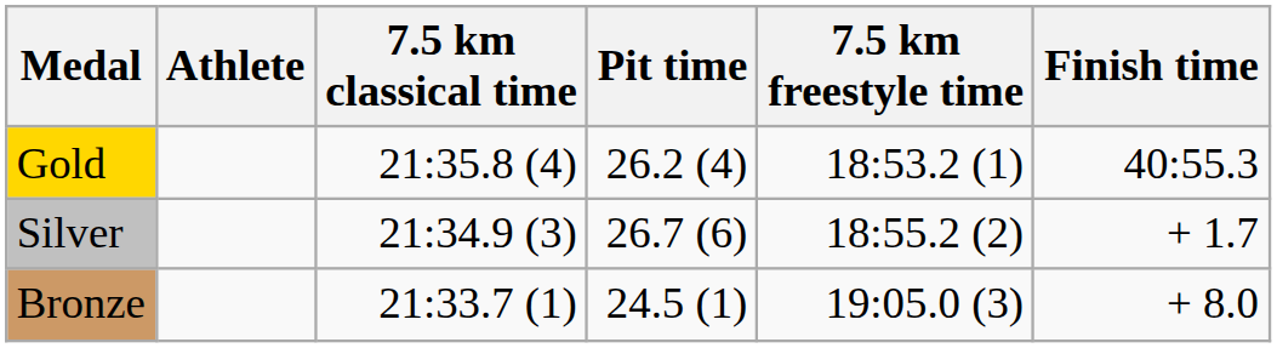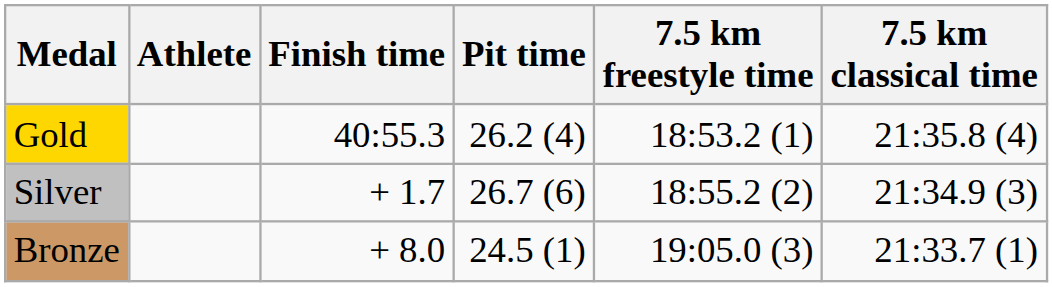columns swapped: 7.5 km classical time <-> Finish time
